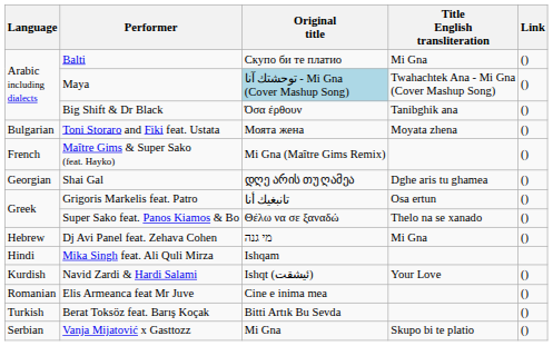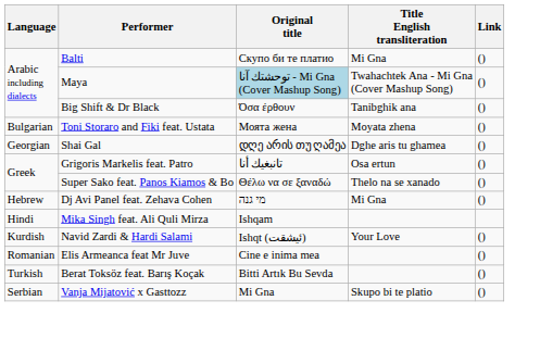- row: French | Maître Gims & Super Sako (feat. Hayko) | Mi Gna (Maître Gims Remix) | ()
